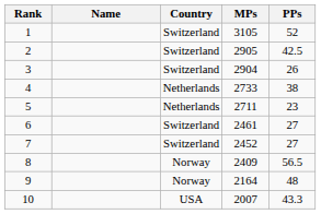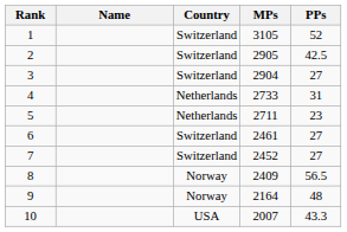3 | PPs: 26 -> 27
4 | PPs: 38 -> 31
